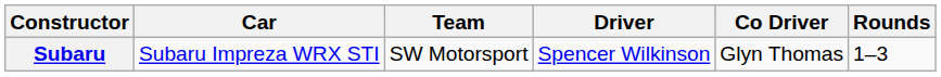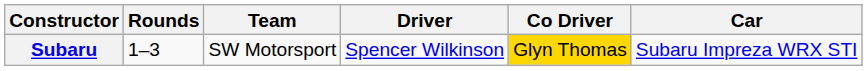columns swapped: Car <-> Rounds
Subaru | Co Driver: no background -> gold background
